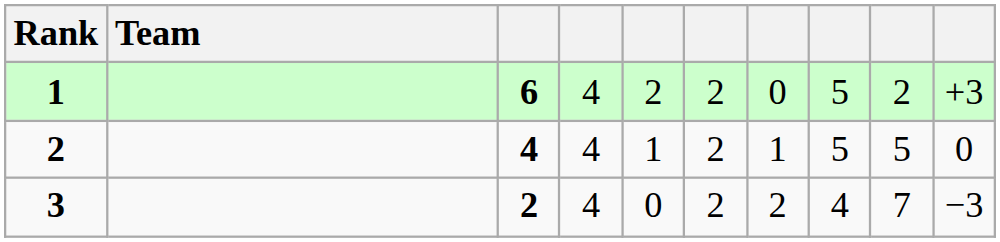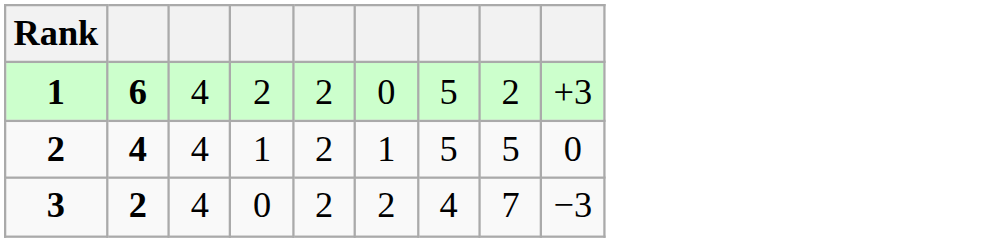- column: Team
